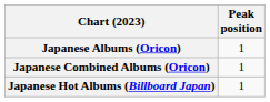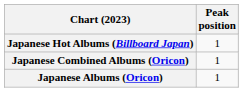rows swapped: Japanese Albums (Oricon) <-> Japanese Hot Albums (Billboard Japan)
